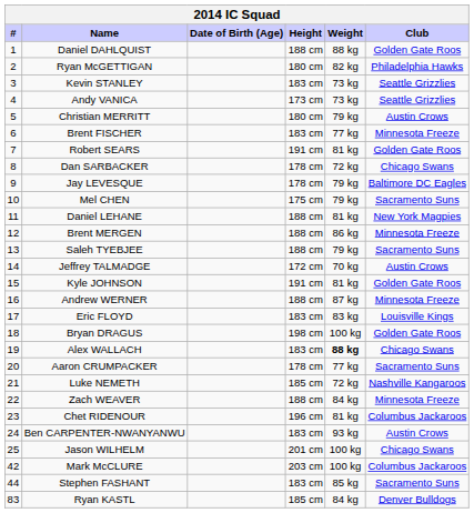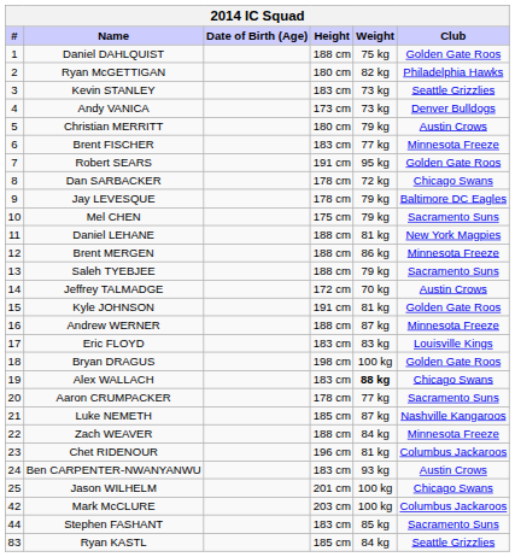Daniel DAHLQUIST | Weight: 88 kg -> 75 kg
Andy VANICA | Club: Seattle Grizzlies -> Denver Bulldogs
Robert SEARS | Weight: 81 kg -> 95 kg
Luke NEMETH | Weight: 72 kg -> 87 kg
Ryan KASTL | Club: Denver Bulldogs -> Seattle Grizzlies
